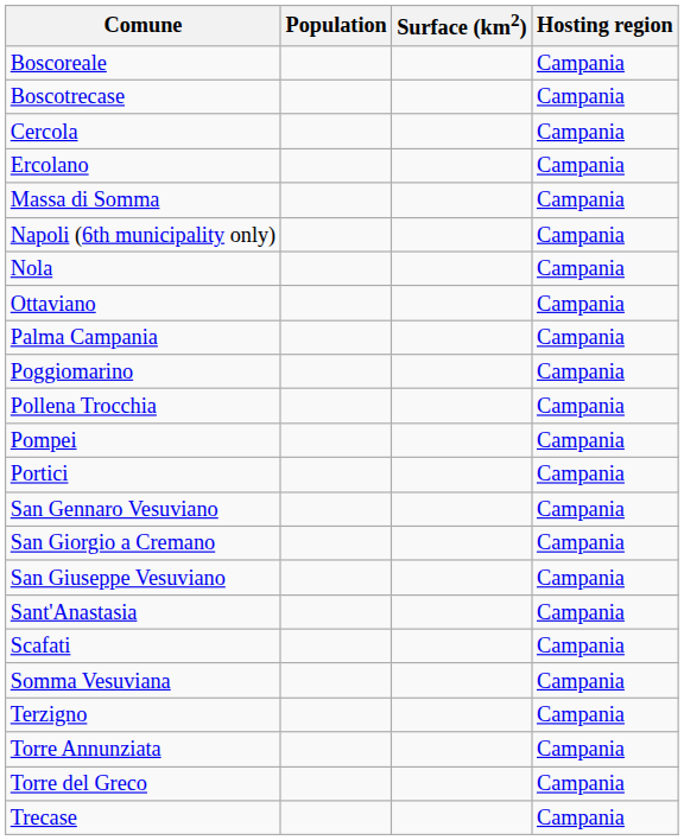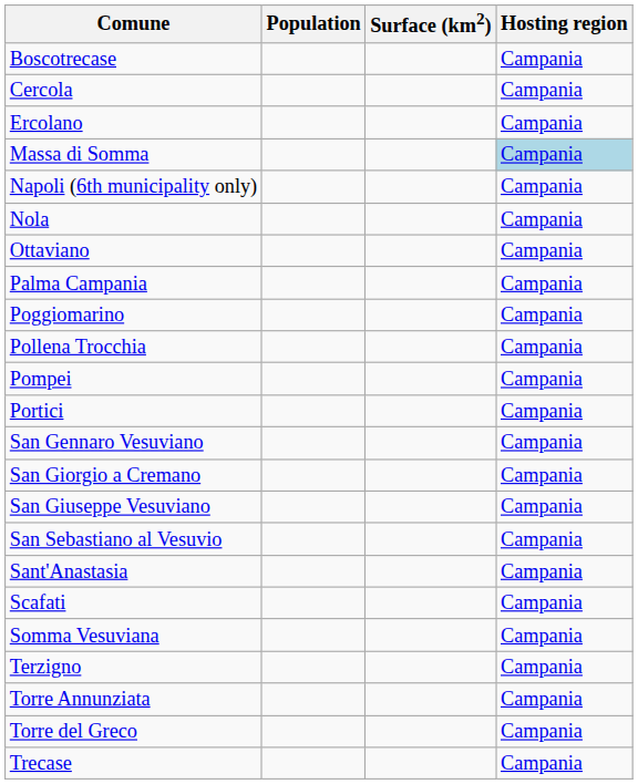- row: Boscoreale | Campania
Massa di Somma | Hosting region: no background -> lightblue background
+ row: San Sebastiano al Vesuvio | Campania
